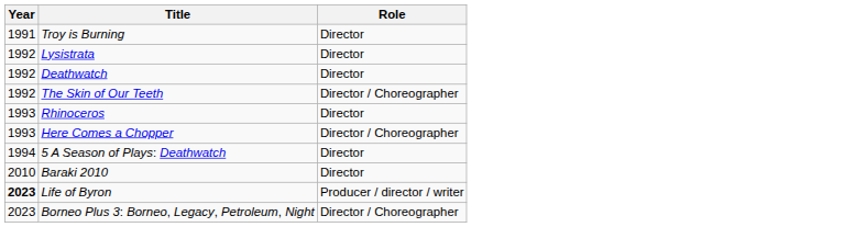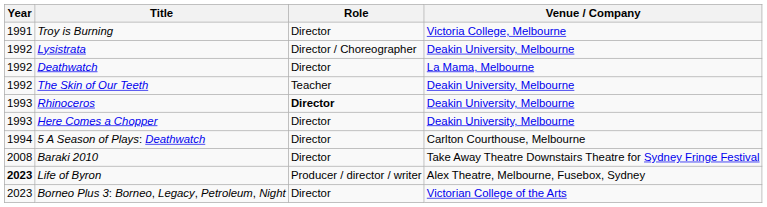+ column: Venue / Company | Victoria College, Melbourne | Deakin University, Melbourne | La Mama, Melbourne | Deakin University, Melbourne | Deakin University, Melbourne | Deakin University, Melbourne | Carlton Courthouse, Melbourne | Take Away Theatre Downstairs Theatre for Sydney Fringe Festival | Alex Theatre, Melbourne, Fusebox, Sydney | Victorian College of the Arts
Lysistrata | Role: Director -> Director / Choreographer
The Skin of Our Teeth | Role: Director / Choreographer -> Teacher
Rhinoceros | Role: normal -> bold
Here Comes a Chopper | Role: Director / Choreographer -> Director
Baraki 2010 | Year: 2010 -> 2008
Borneo Plus 3: Borneo, Legacy, Petroleum, Night | Role: Director / Choreographer -> Director
